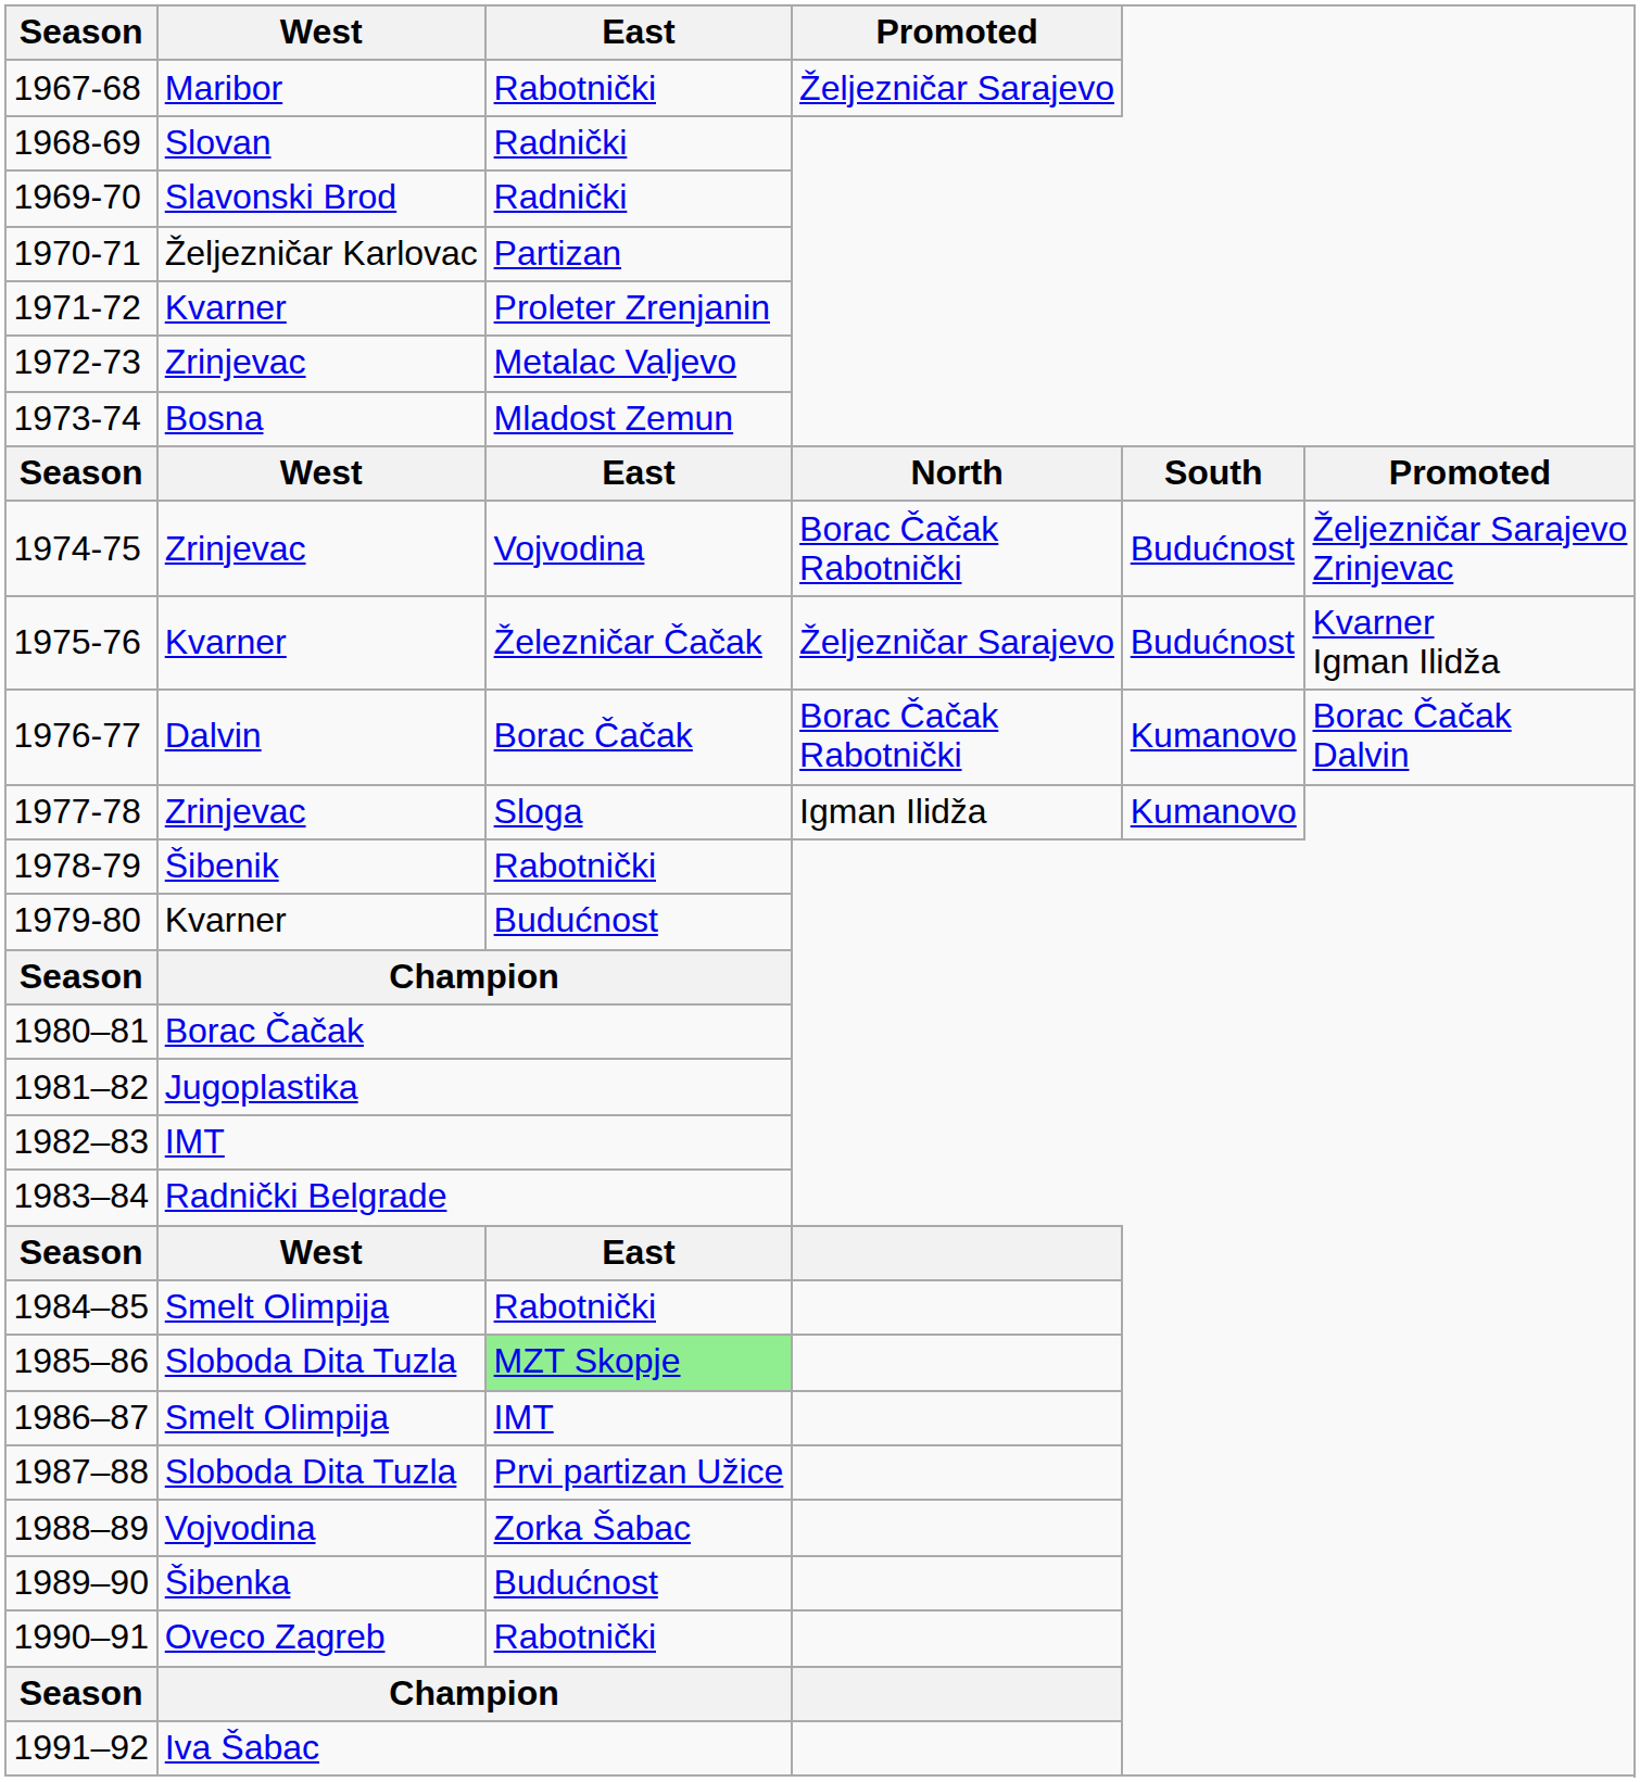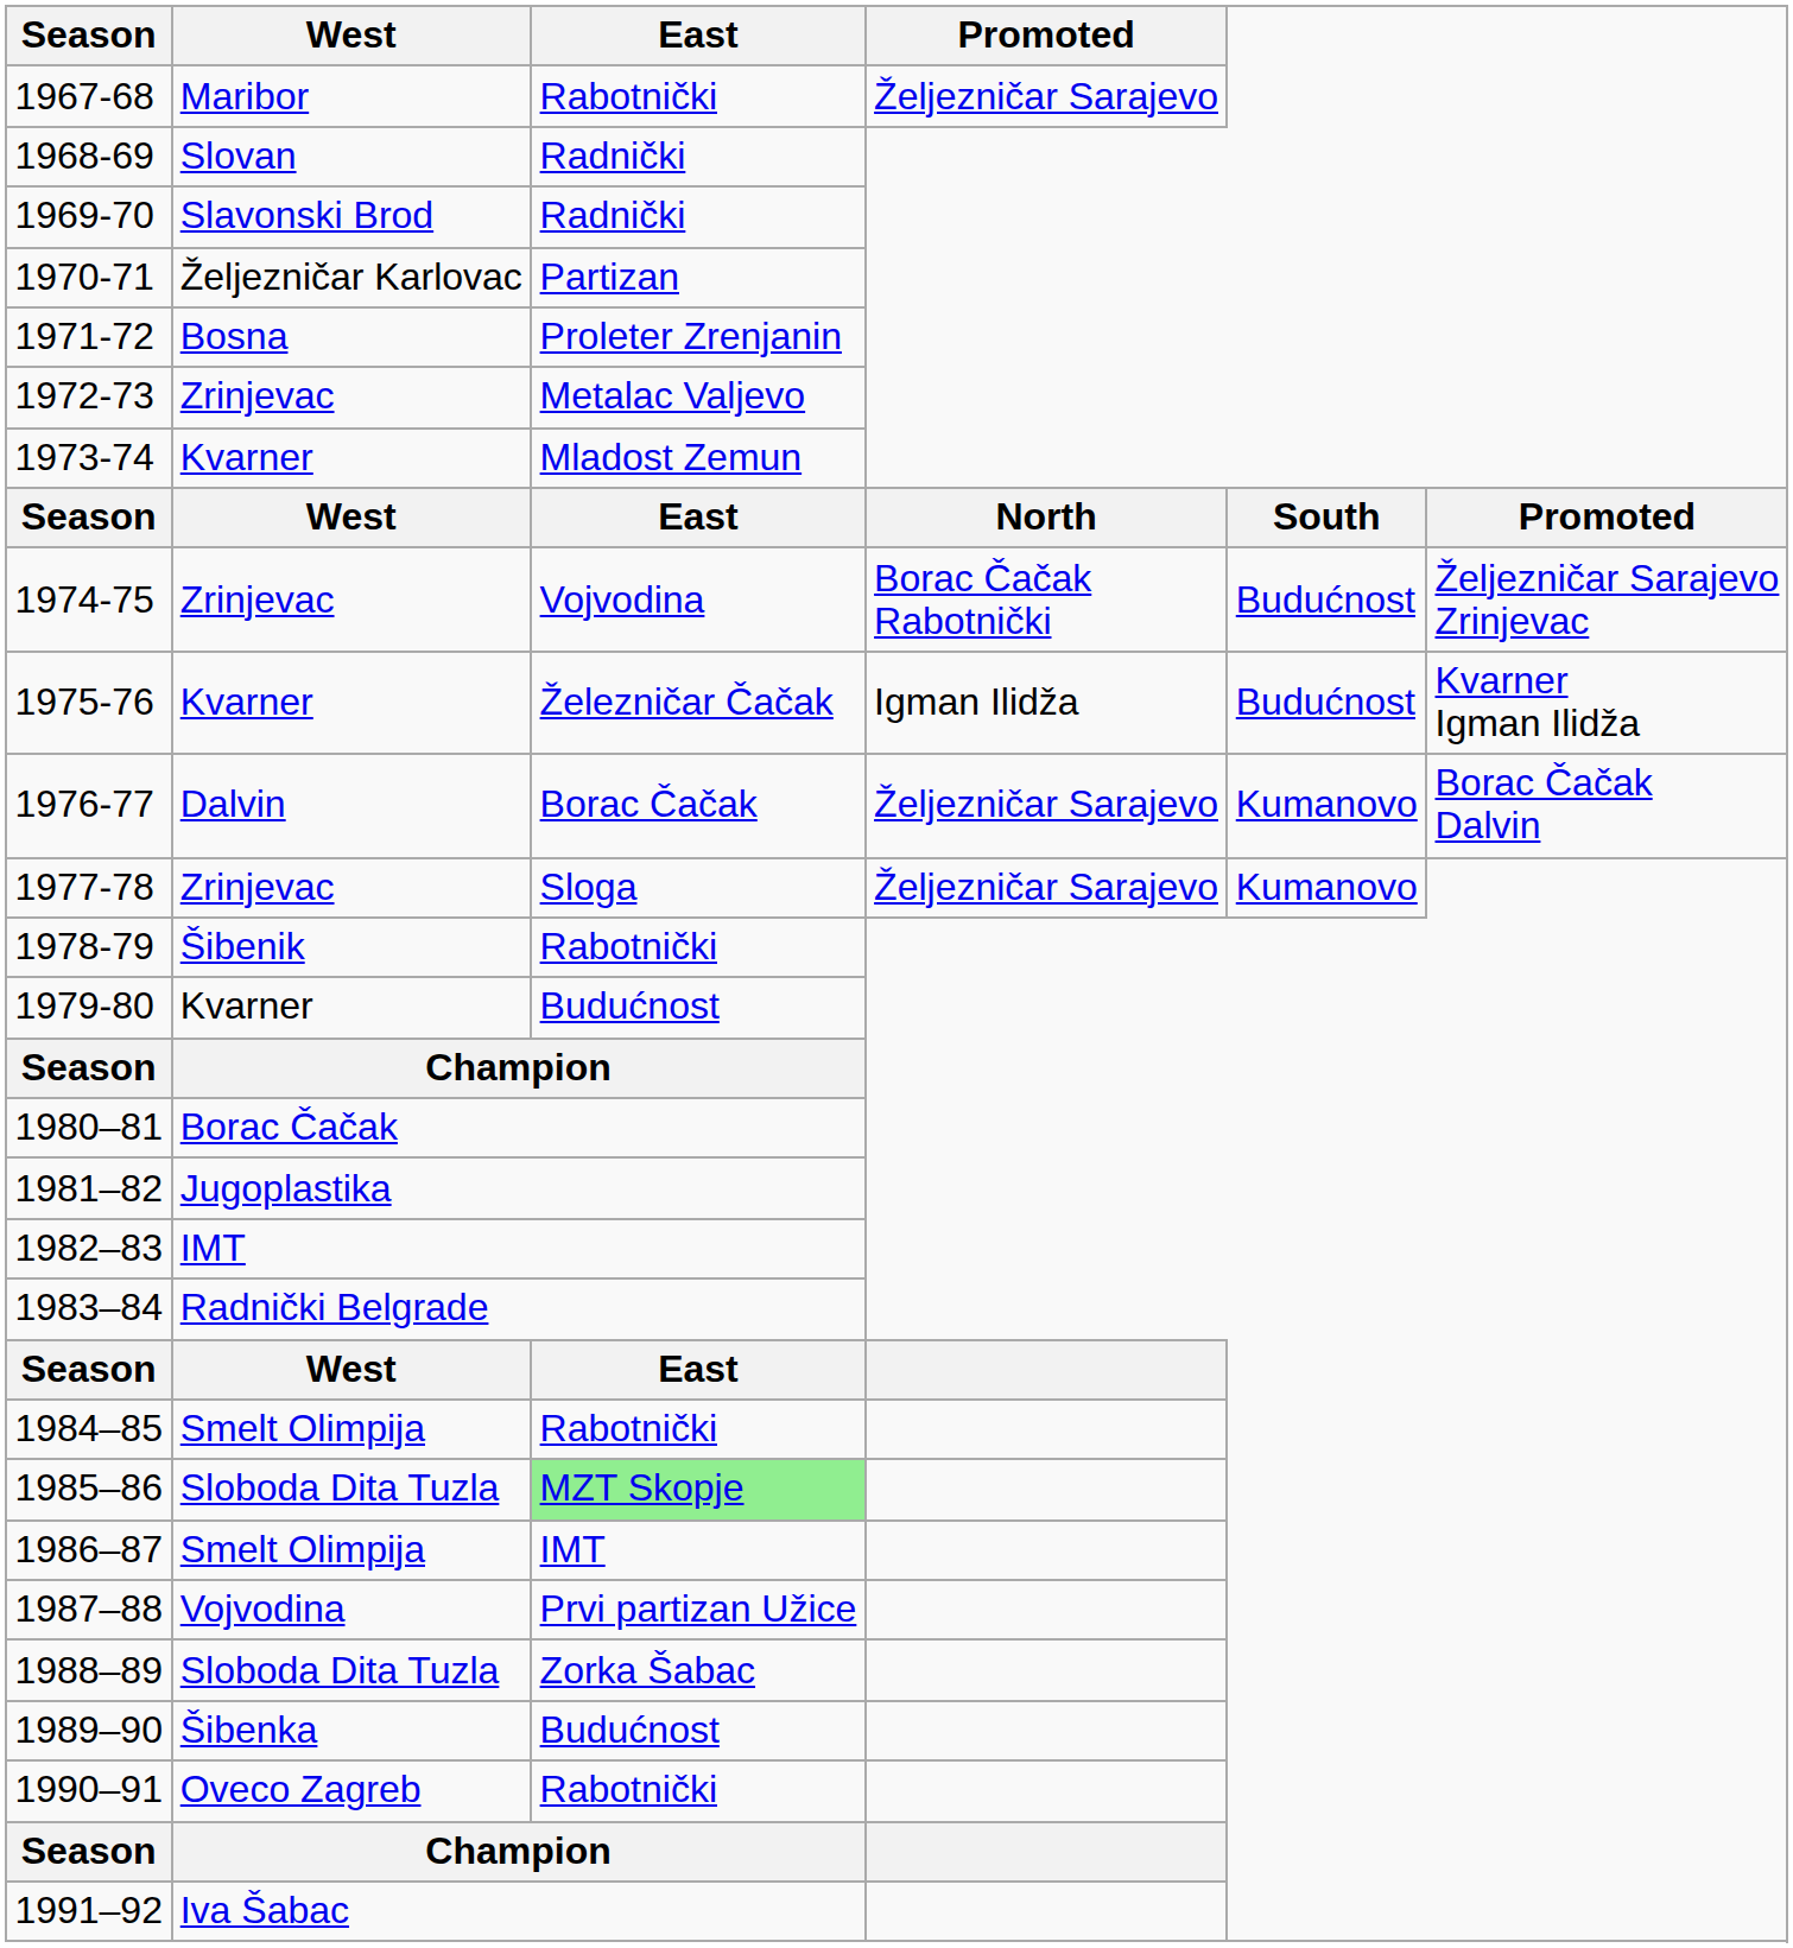1971-72 | West: Kvarner -> Bosna
1973-74 | West: Bosna -> Kvarner
1975-76 | Promoted: Željezničar Sarajevo -> Igman Ilidža
1976-77 | Promoted: Borac Čačak Rabotnički -> Željezničar Sarajevo
1977-78 | Promoted: Igman Ilidža -> Željezničar Sarajevo
1987–88 | West: Sloboda Dita Tuzla -> Vojvodina
1988–89 | West: Vojvodina -> Sloboda Dita Tuzla
